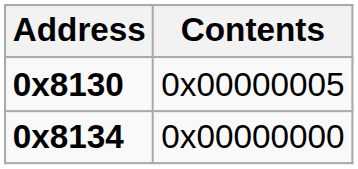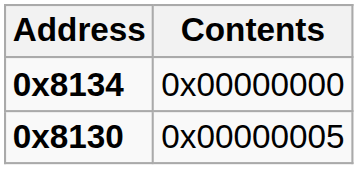rows swapped: 0x8130 <-> 0x8134
